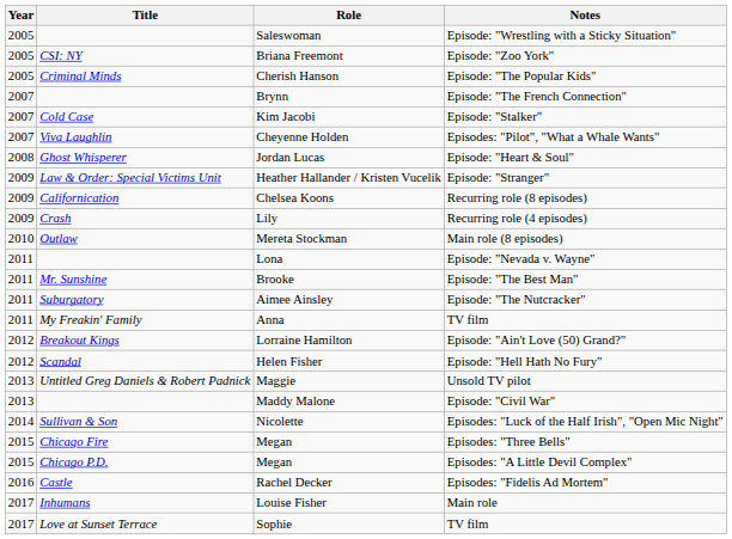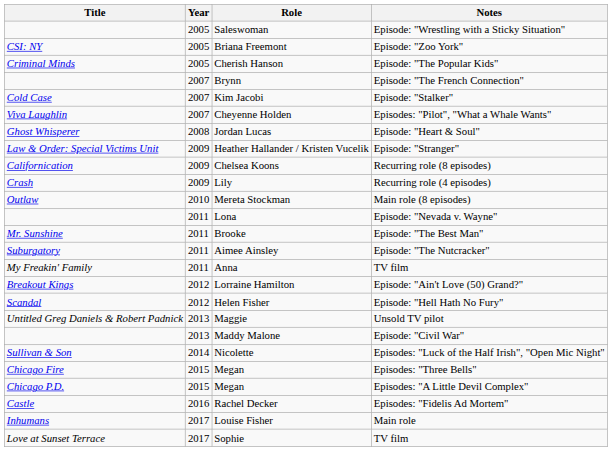columns swapped: Year <-> Title
